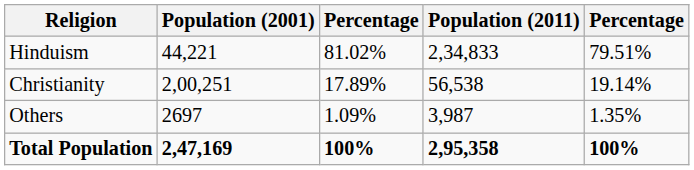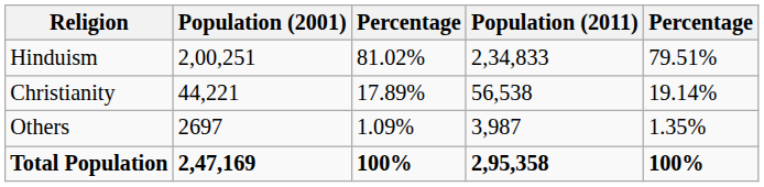Hinduism | Population (2001): 44,221 -> 2,00,251
Christianity | Population (2001): 2,00,251 -> 44,221
